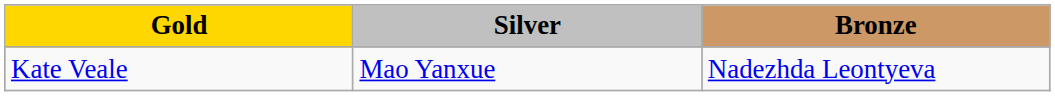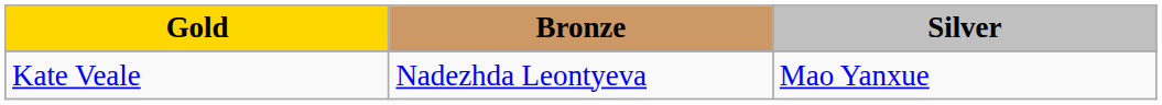columns swapped: Silver <-> Bronze
